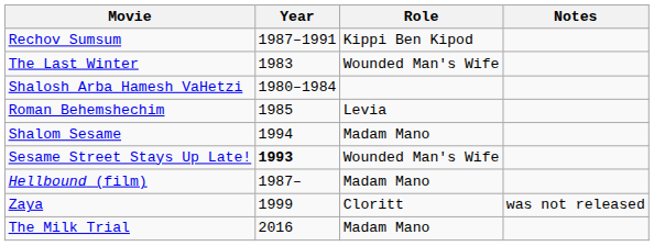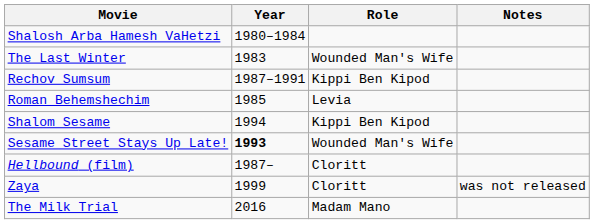rows swapped: Shalosh Arba Hamesh VaHetzi <-> Rechov Sumsum
Shalom Sesame | Role: Madam Mano -> Kippi Ben Kipod
Hellbound (film) | Role: Madam Mano -> Cloritt
